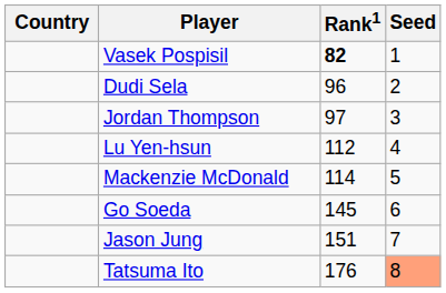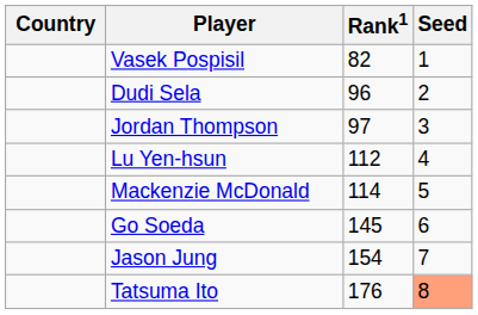Vasek Pospisil | Rank1: bold -> normal
Jason Jung | Rank1: 151 -> 154
